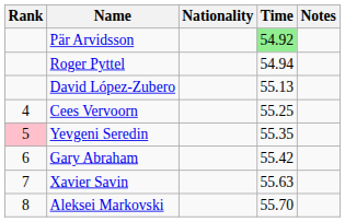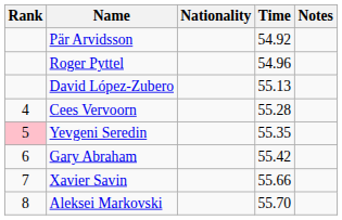Pär Arvidsson | Time: lightgreen background -> no background
Roger Pyttel | Time: 54.94 -> 54.96
Cees Vervoorn | Time: 55.25 -> 55.28
Xavier Savin | Time: 55.63 -> 55.66
